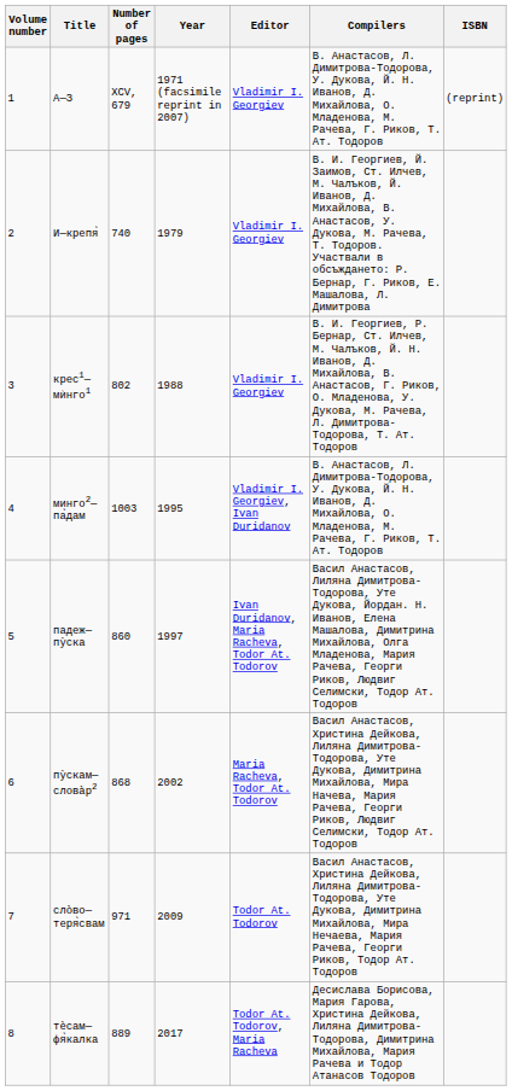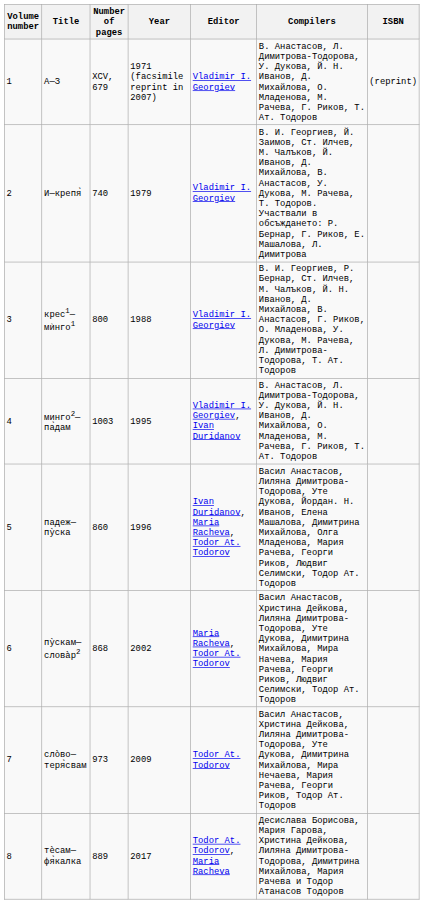крес1—мѝнго1 | Number of pages: 802 -> 800
падеж—пỳска | Year: 1997 -> 1996
слòво—теря̀свам | Number of pages: 971 -> 973
